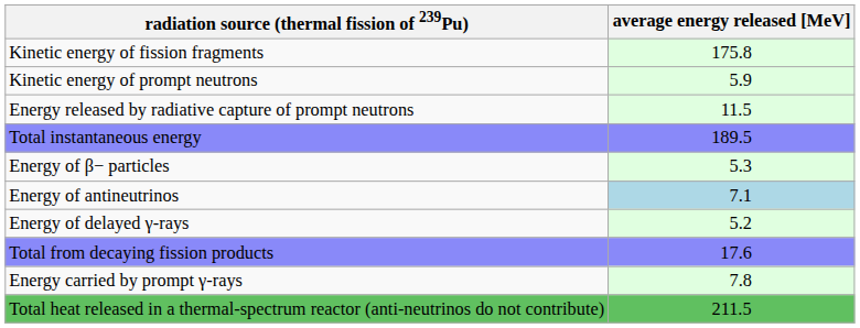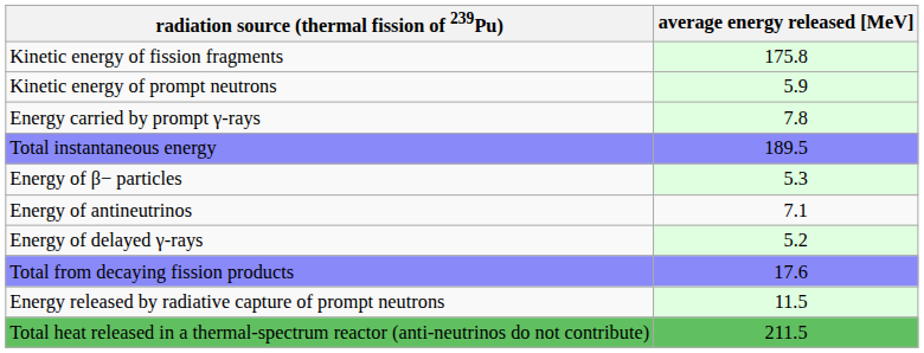rows swapped: Energy carried by prompt γ-rays <-> Energy released by radiative capture of prompt neutrons
Energy of antineutrinos | average energy released [MeV]: lightblue background -> no background
